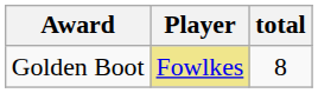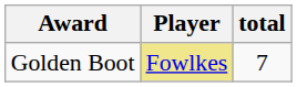Golden Boot | total: 8 -> 7
